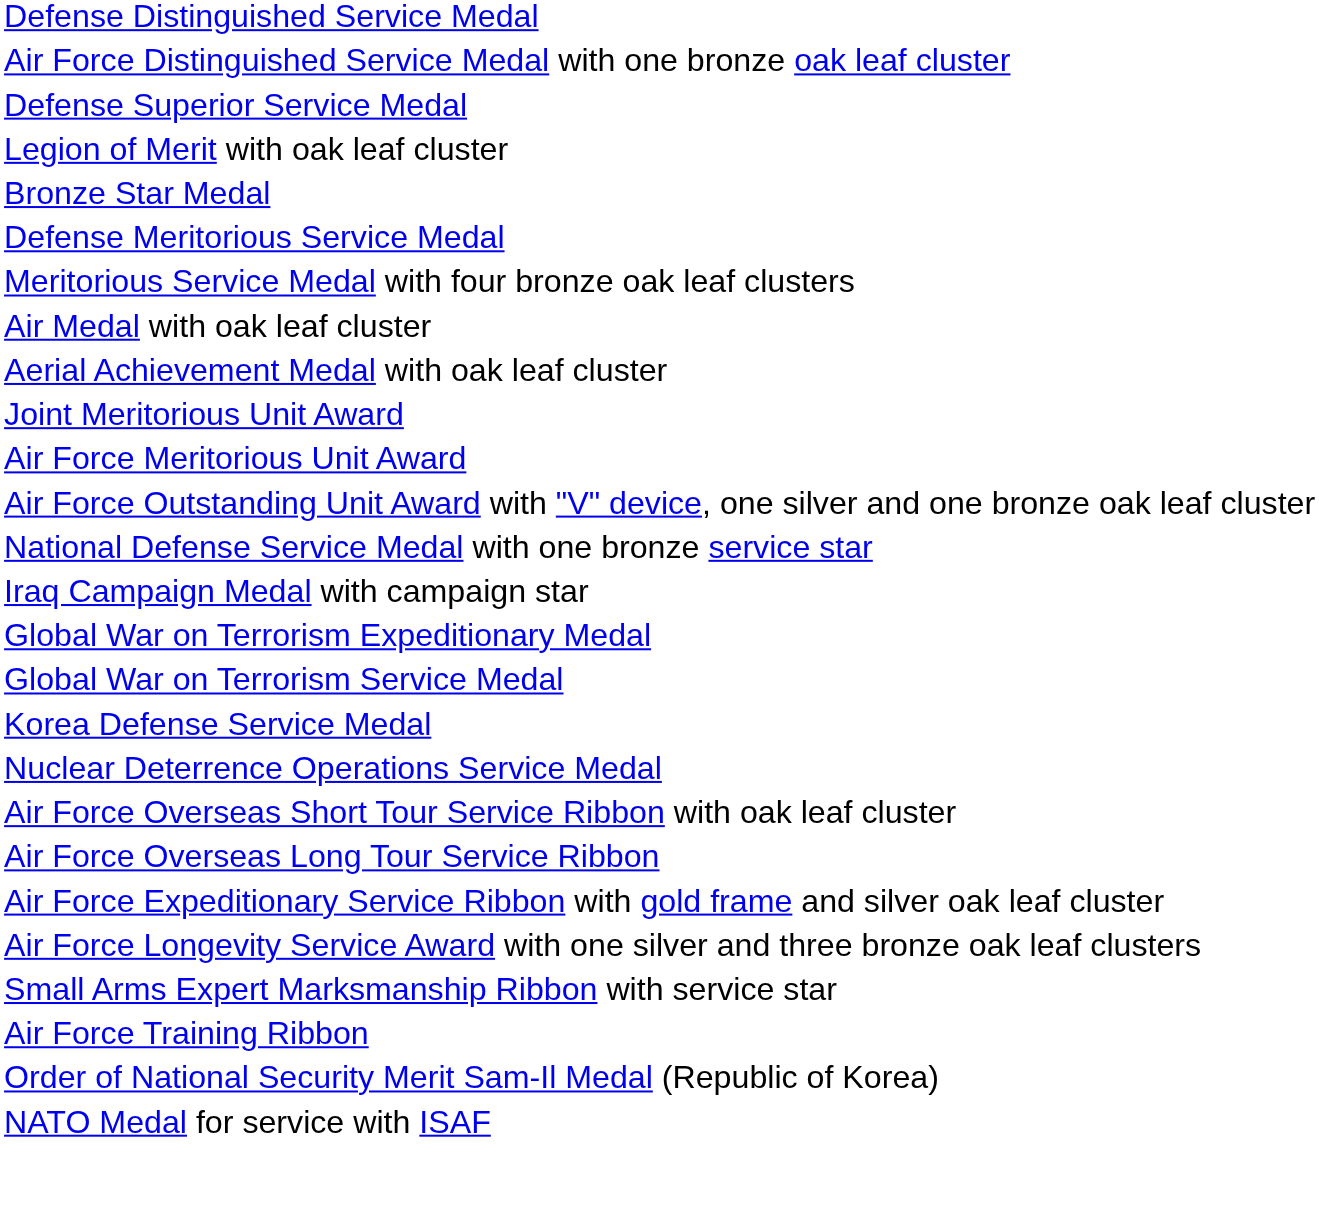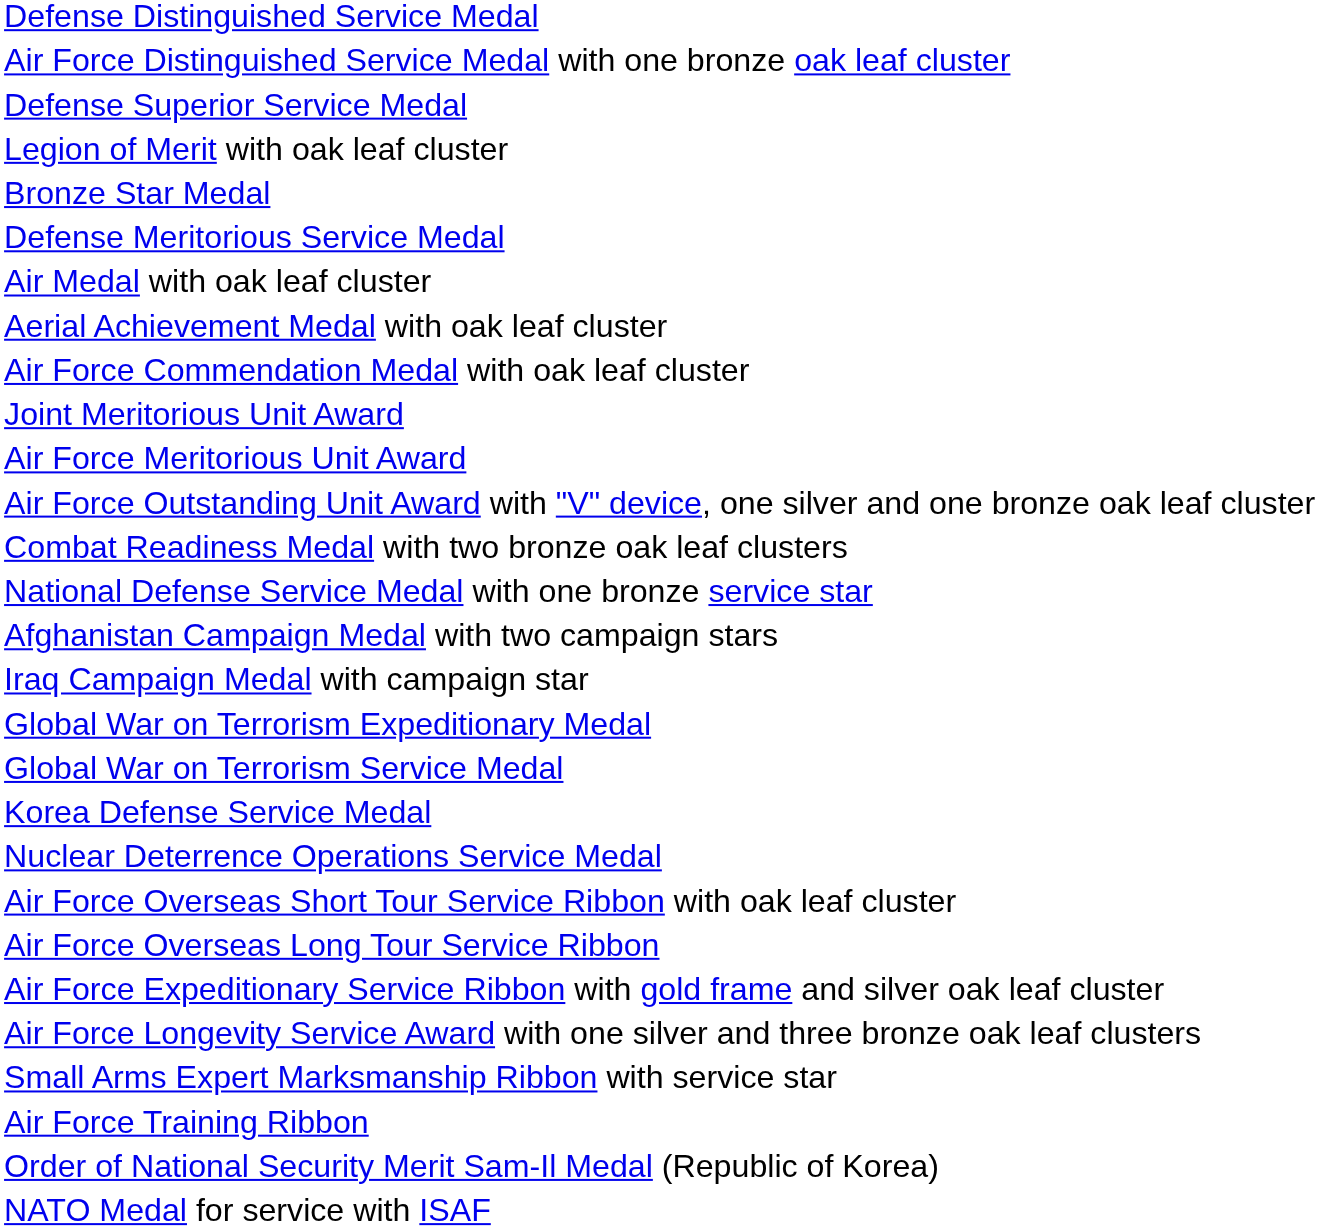- row: Meritorious Service Medal with four bronze oak leaf clusters
+ row: Air Force Commendation Medal with oak leaf cluster
+ row: Combat Readiness Medal with two bronze oak leaf clusters
+ row: Afghanistan Campaign Medal with two campaign stars
